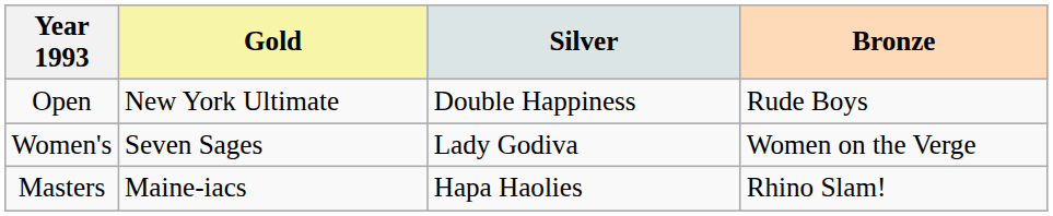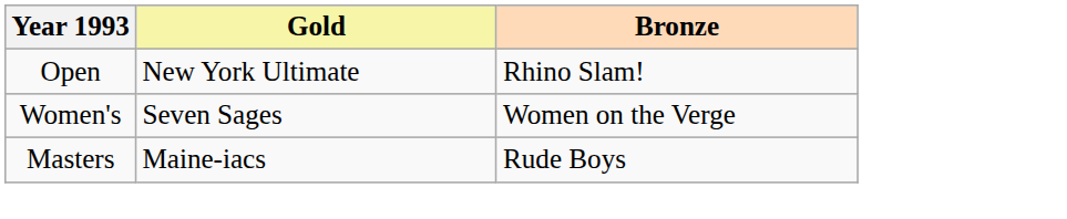- column: Silver | Double Happiness | Lady Godiva | Hapa Haolies
Open | Bronze: Rude Boys -> Rhino Slam!
Masters | Bronze: Rhino Slam! -> Rude Boys
